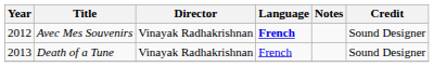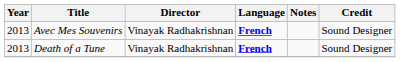Avec Mes Souvenirs | Year: 2012 -> 2013
Death of a Tune | Language: normal -> bold
